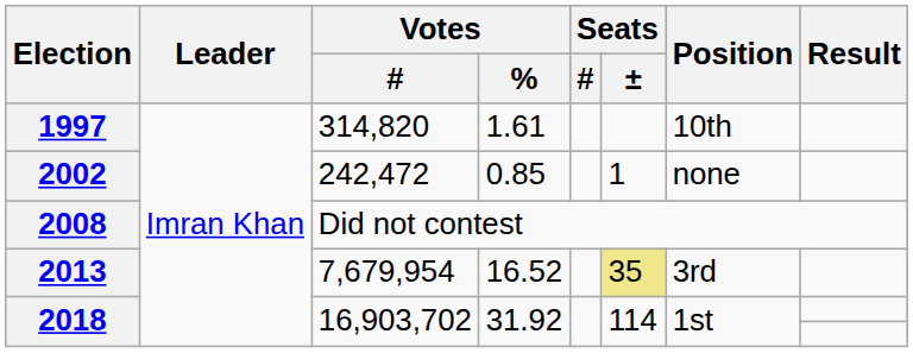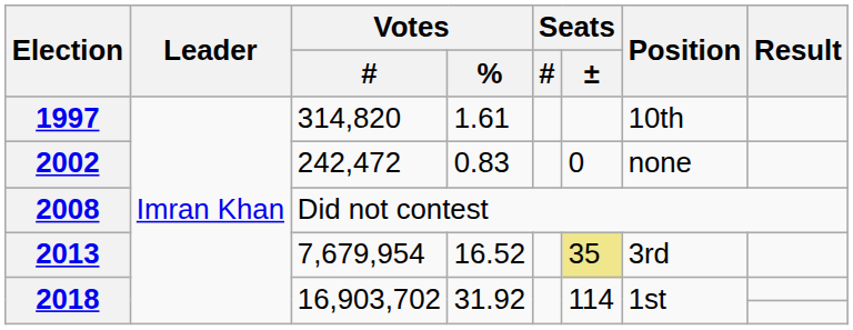2002 | Votes / %: 0.85 -> 0.83
2002 | Seats / ±: 1 -> 0
